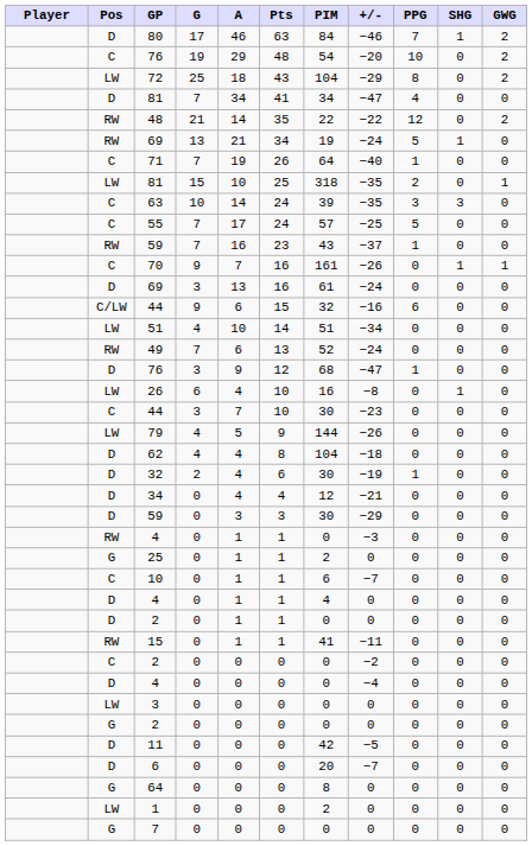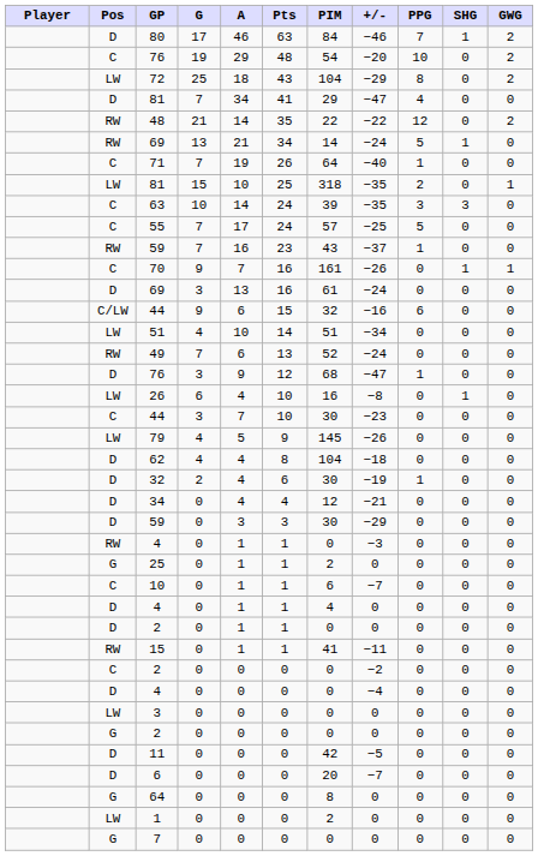D / 81 | PIM: 34 -> 29
RW / 69 | PIM: 19 -> 14
79 | PIM: 144 -> 145
